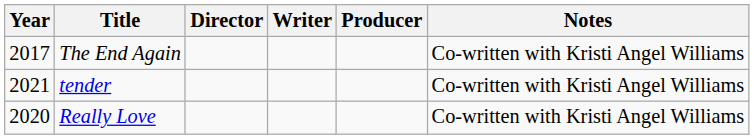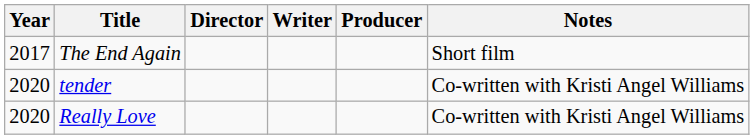The End Again | Notes: Co-written with Kristi Angel Williams -> Short film
tender | Year: 2021 -> 2020
